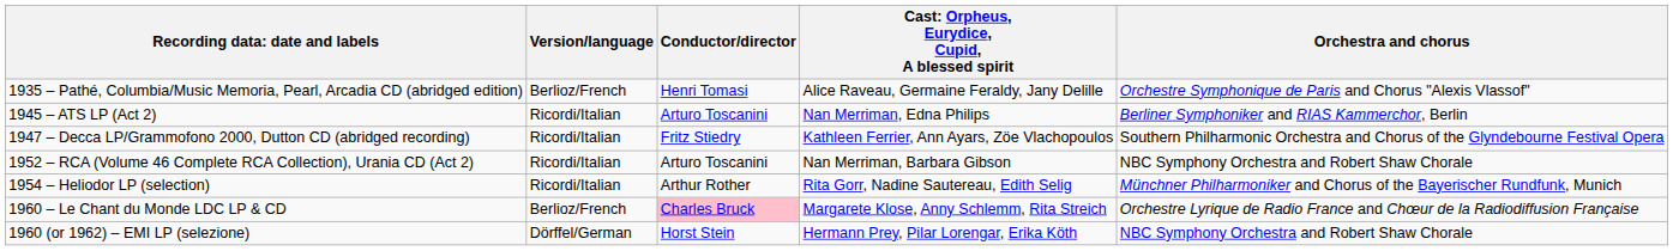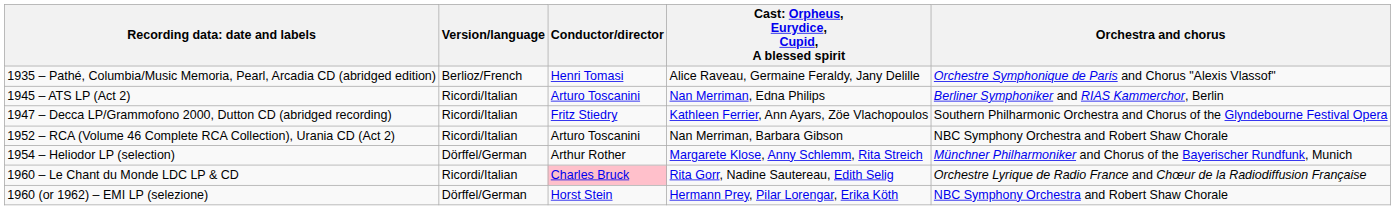1954 – Heliodor LP (selection) | Version/language: Ricordi/Italian -> Dörffel/German
1954 – Heliodor LP (selection) | column 4: Rita Gorr, Nadine Sautereau, Edith Selig -> Margarete Klose, Anny Schlemm, Rita Streich
1960 – Le Chant du Monde LDC LP & CD | Version/language: Berlioz/French -> Ricordi/Italian
1960 – Le Chant du Monde LDC LP & CD | column 4: Margarete Klose, Anny Schlemm, Rita Streich -> Rita Gorr, Nadine Sautereau, Edith Selig
